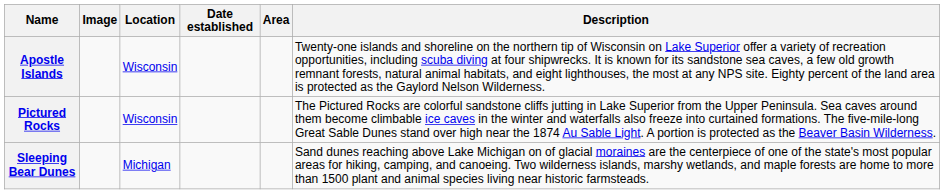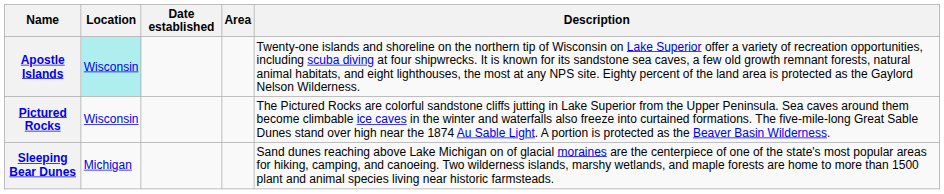- column: Image
Apostle Islands | Location: no background -> paleturquoise background
